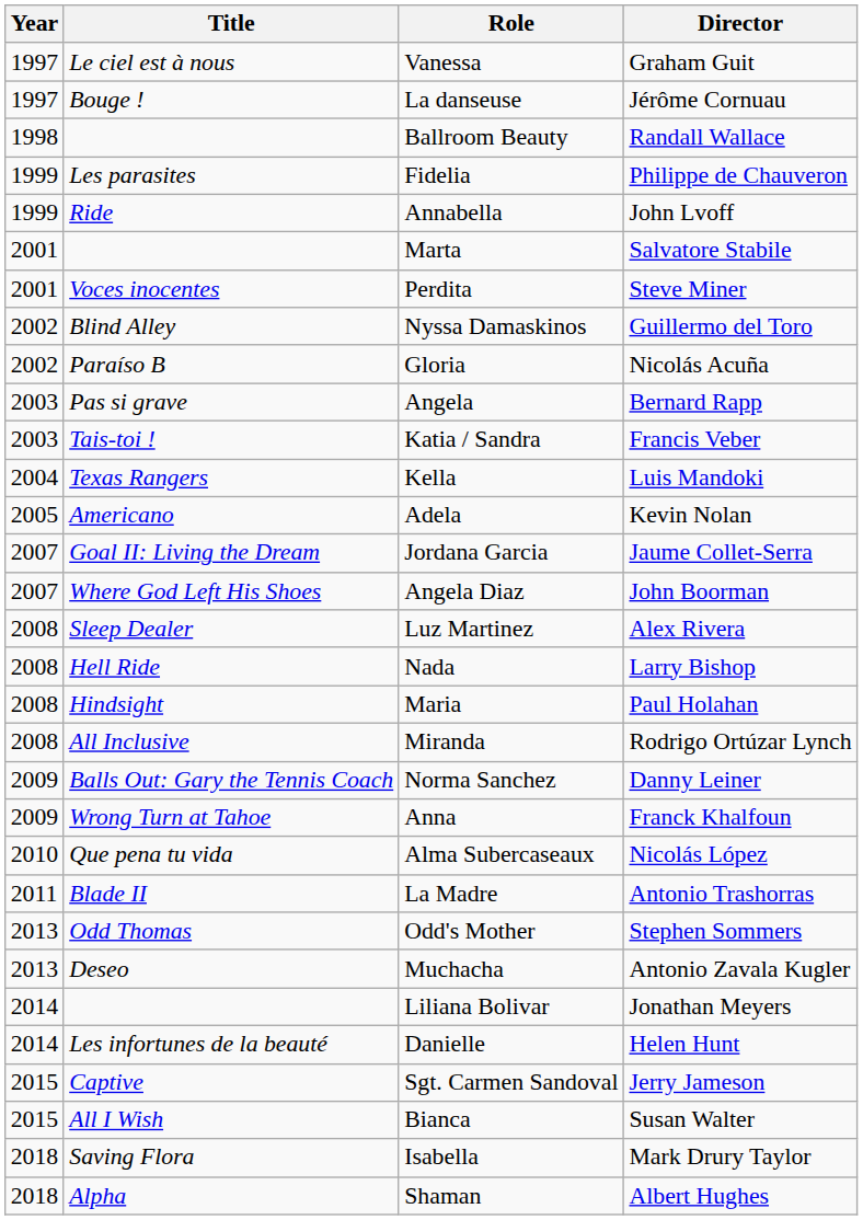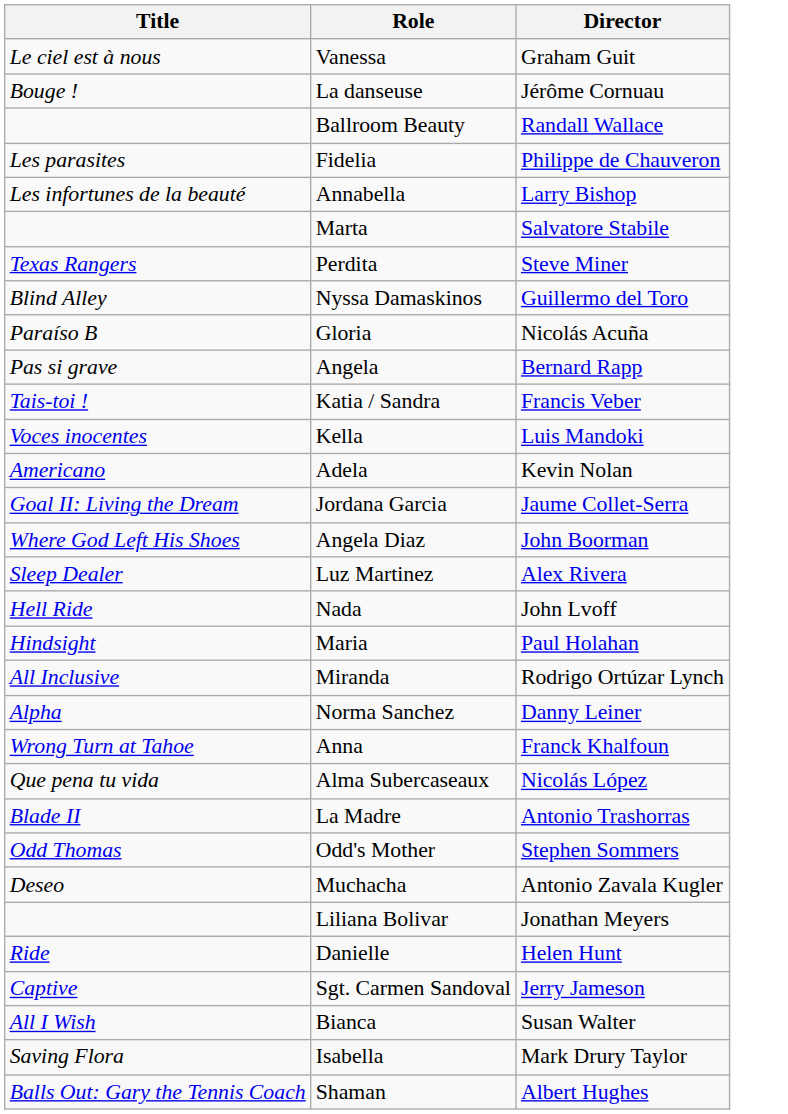- column: Year | 1997 | 1997 | 1998 | 1999 | 1999 | 2001 | 2001 | 2002 | 2002 | 2003 | 2003 | 2004 | 2005 | 2007 | 2007 | 2008 | 2008 | 2008 | 2008 | 2009 | 2009 | 2010 | 2011 | 2013 | 2013 | 2014 | 2014 | 2015 | 2015 | 2018 | 2018
Annabella | Title: Ride -> Les infortunes de la beauté
Annabella | Director: John Lvoff -> Larry Bishop
Perdita | Title: Voces inocentes -> Texas Rangers
Kella | Title: Texas Rangers -> Voces inocentes
Nada | Director: Larry Bishop -> John Lvoff
Norma Sanchez | Title: Balls Out: Gary the Tennis Coach -> Alpha
Danielle | Title: Les infortunes de la beauté -> Ride
Shaman | Title: Alpha -> Balls Out: Gary the Tennis Coach
